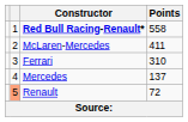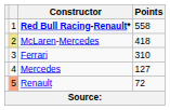McLaren-Mercedes | column 2: no background -> khaki background
McLaren-Mercedes | Points: 411 -> 418
Mercedes | Points: 137 -> 127
